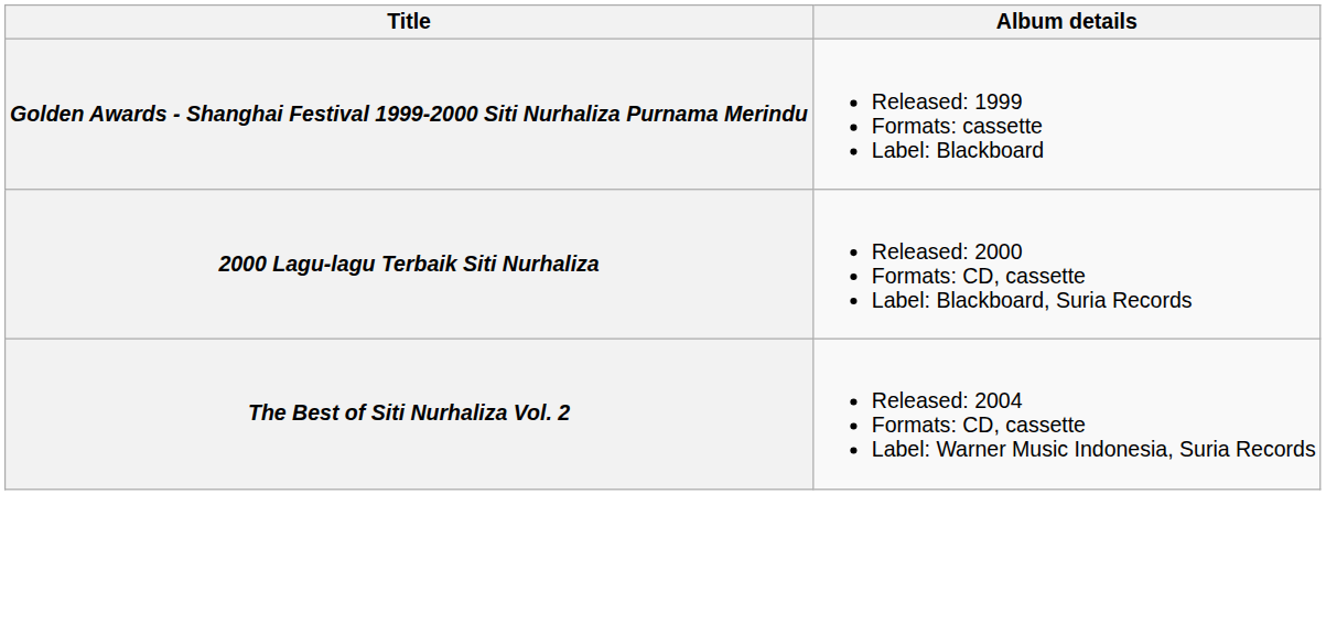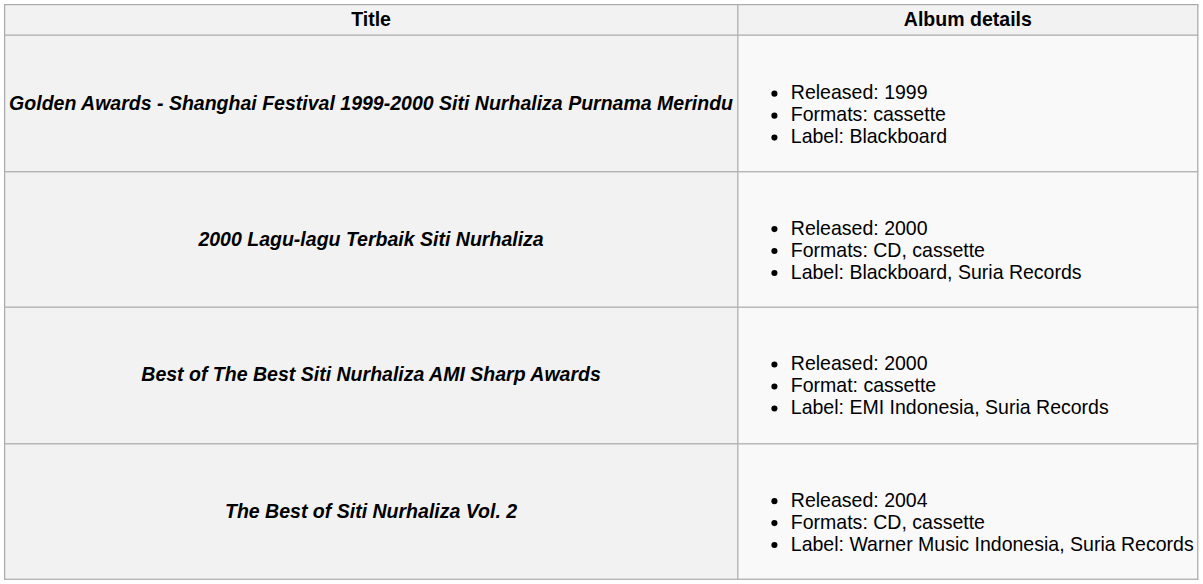+ row: Best of The Best Siti Nurhaliza AMI Sharp Awards | Released: 2000 Format: cassette Label: EMI Indonesia, Suria Records
